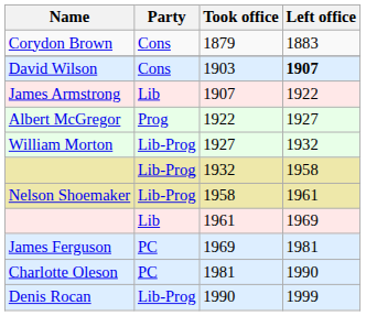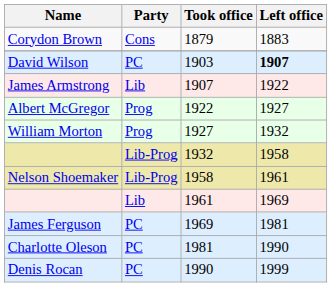David Wilson | Party: Cons -> PC
William Morton | Party: Lib-Prog -> Prog
Denis Rocan | Party: Lib-Prog -> PC
